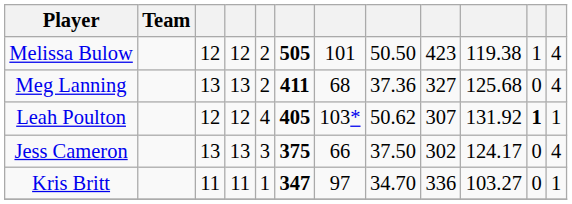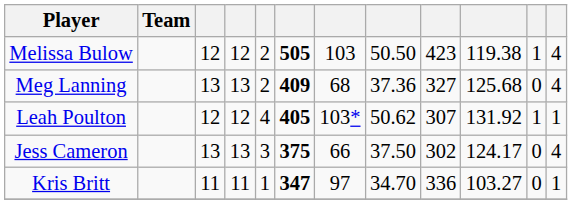Melissa Bulow | column 7: 101 -> 103
Meg Lanning | column 6: 411 -> 409
Leah Poulton | column 11: bold -> normal
